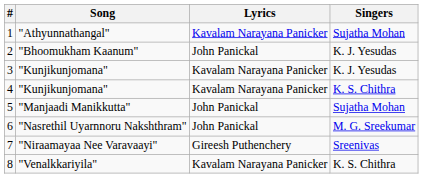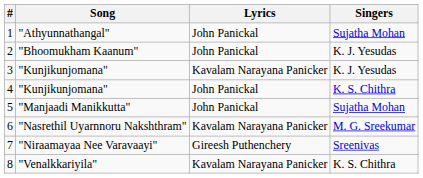1 | Lyrics: Kavalam Narayana Panicker -> John Panickal
4 | Lyrics: Kavalam Narayana Panicker -> John Panickal
6 | Lyrics: John Panickal -> Kavalam Narayana Panicker
